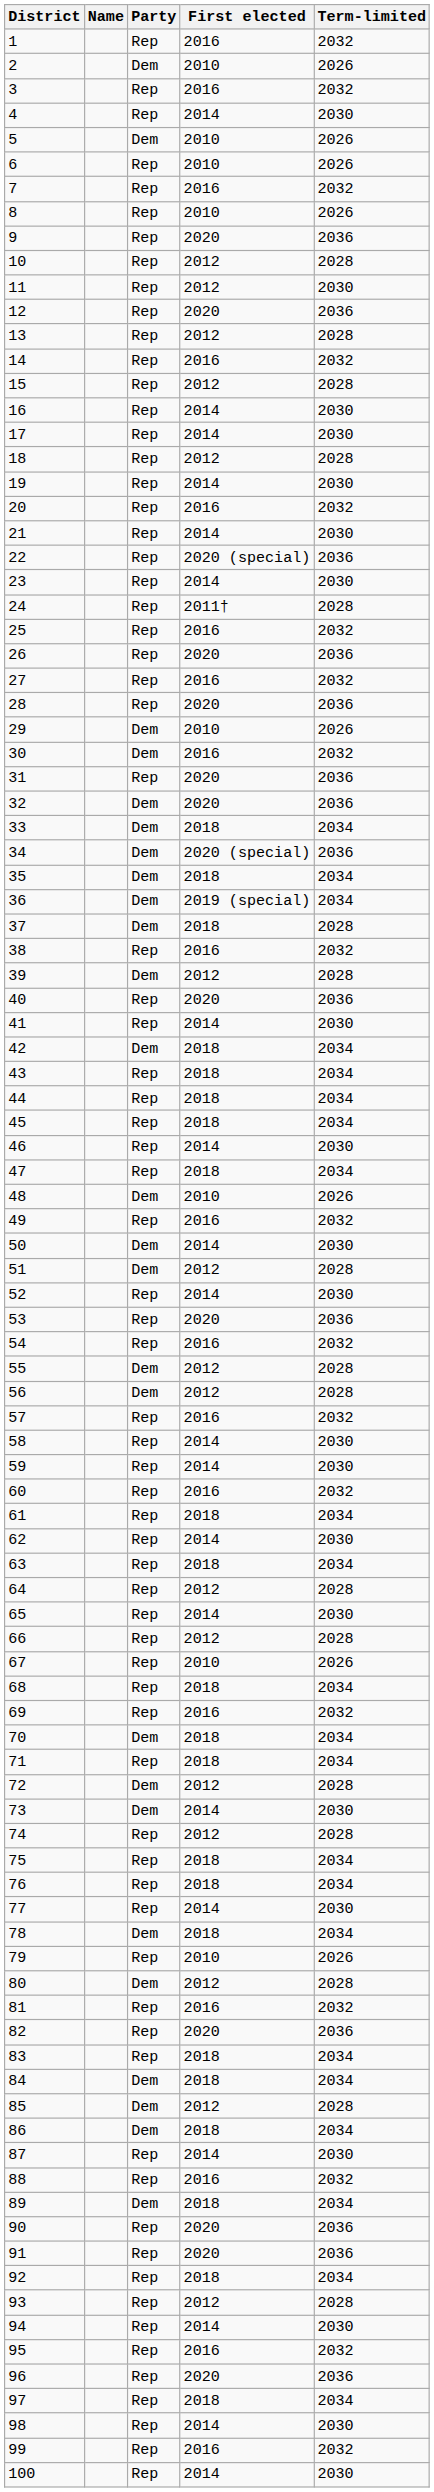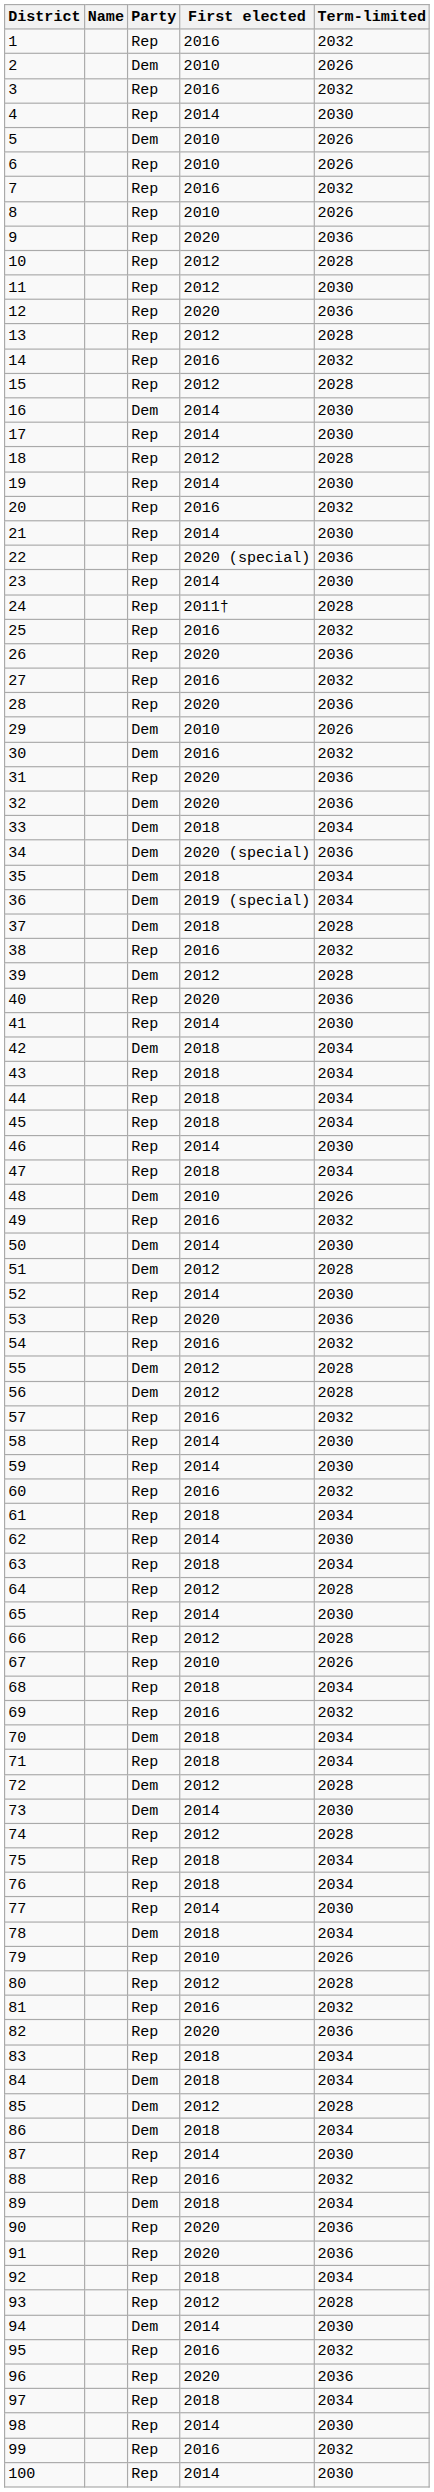16 | Party: Rep -> Dem
80 | Party: Dem -> Rep
94 | Party: Rep -> Dem
